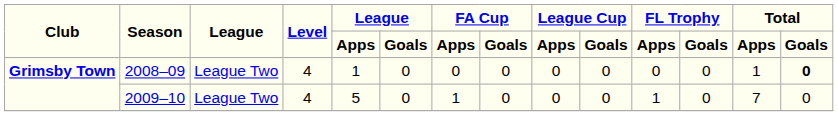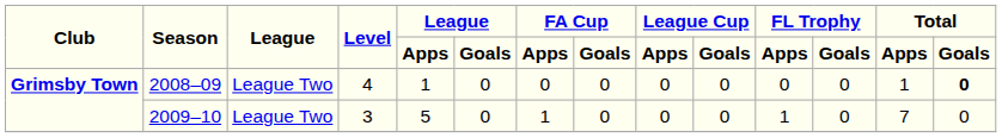2009–10 | Level: 4 -> 3
